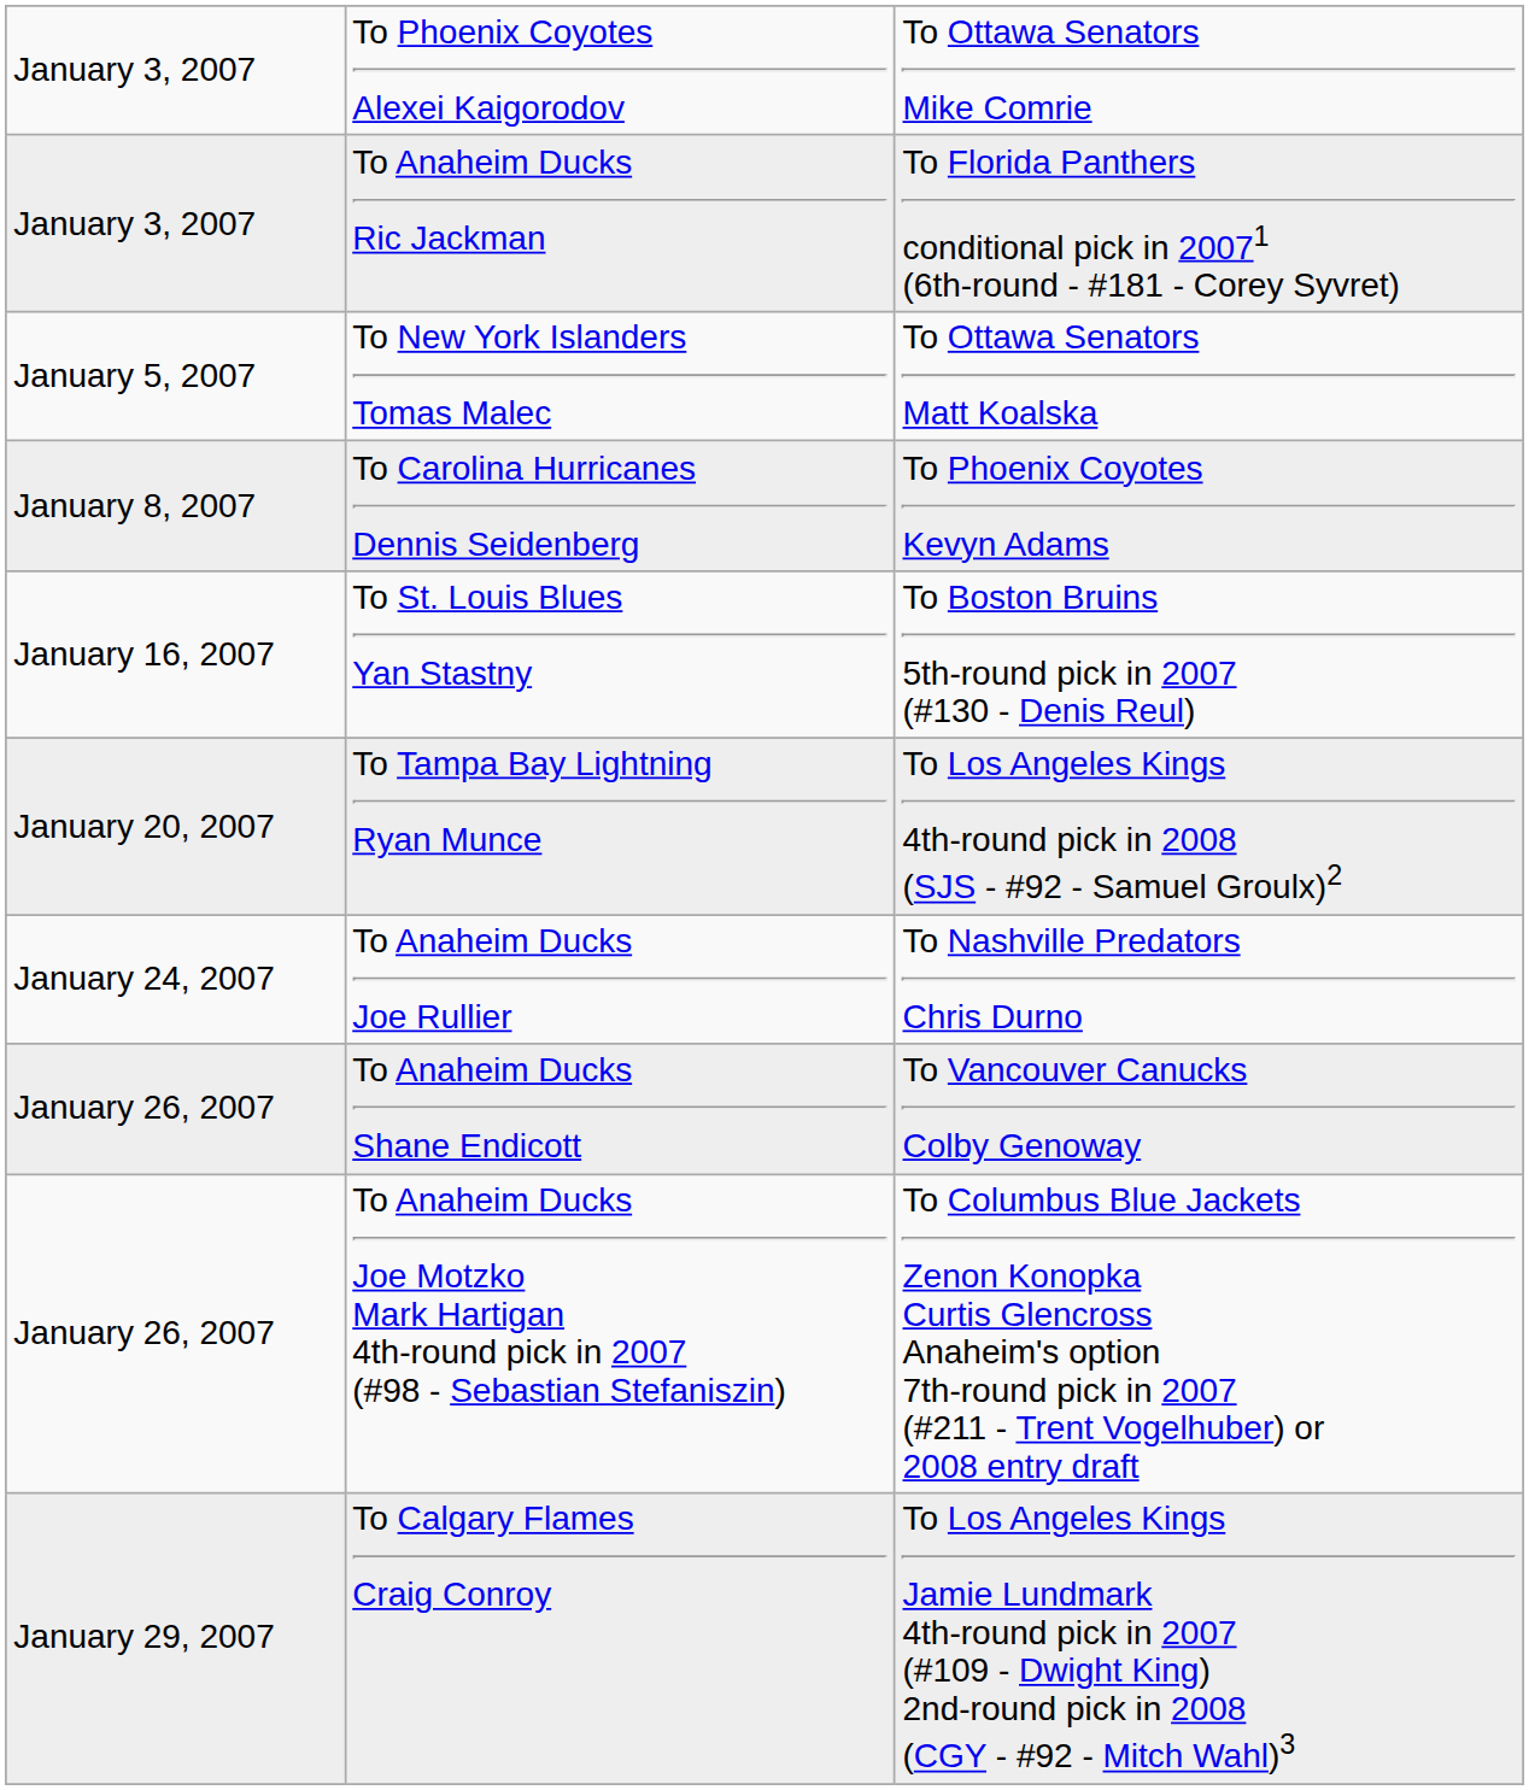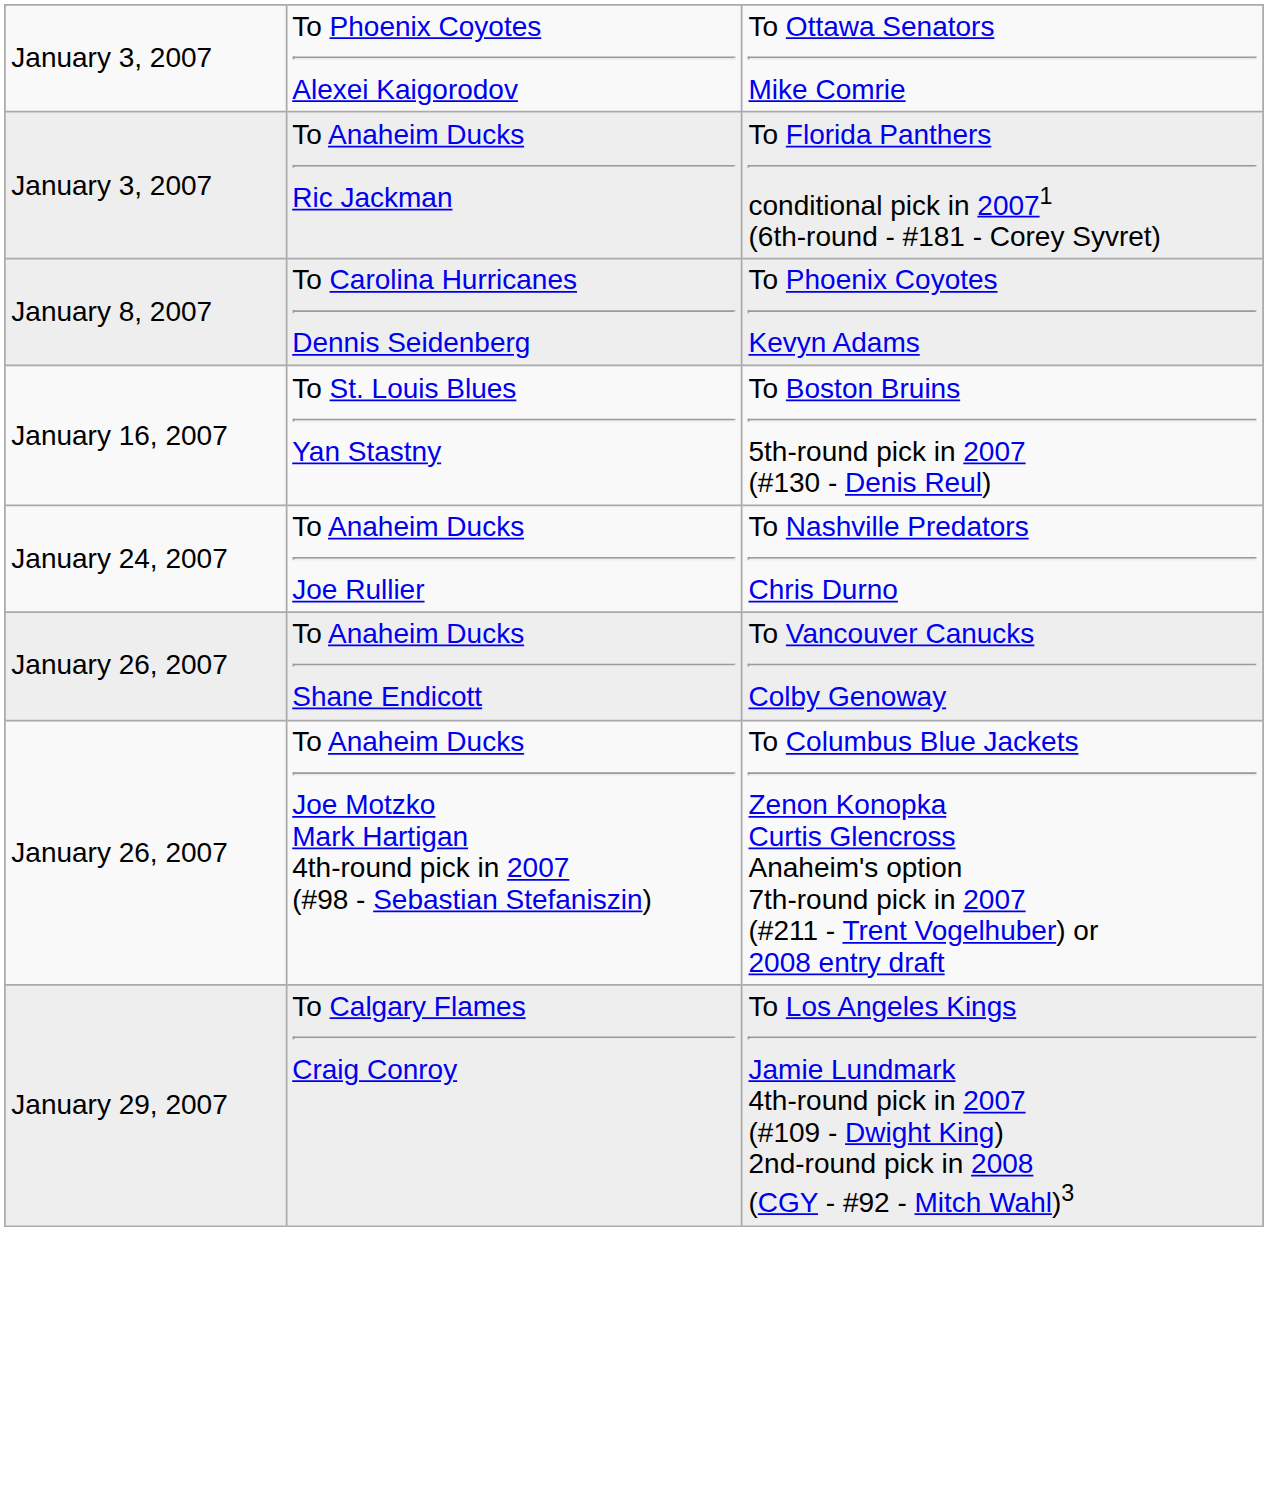- row: January 5, 2007 | To New York Islanders Tomas Malec | To Ottawa Senators Matt Koalska
- row: January 20, 2007 | To Tampa Bay Lightning Ryan Munce | To Los Angeles Kings 4th-round pick in 2008 (SJS - #92 - Samuel Groulx)2
